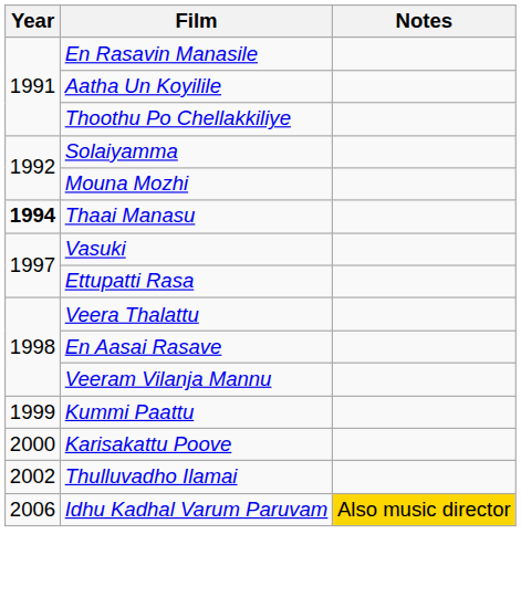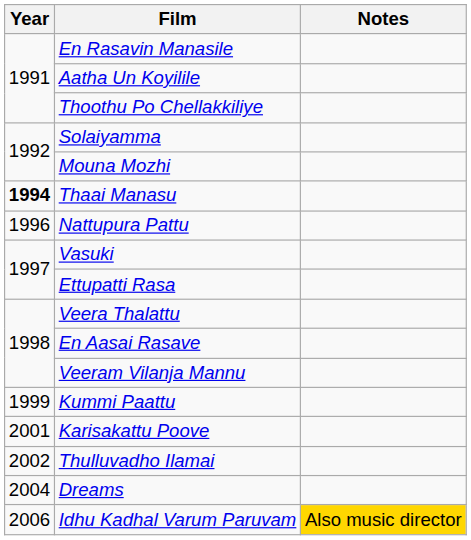+ row: 1996 | Nattupura Pattu
Karisakattu Poove | Year: 2000 -> 2001
+ row: 2004 | Dreams
